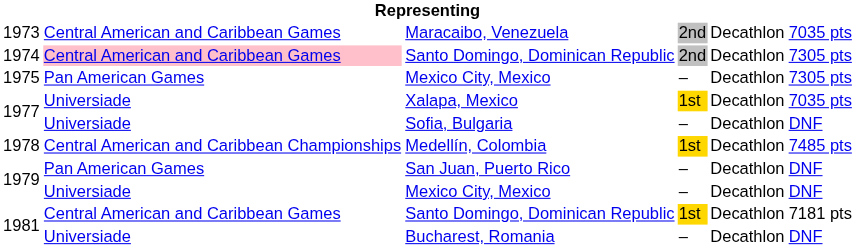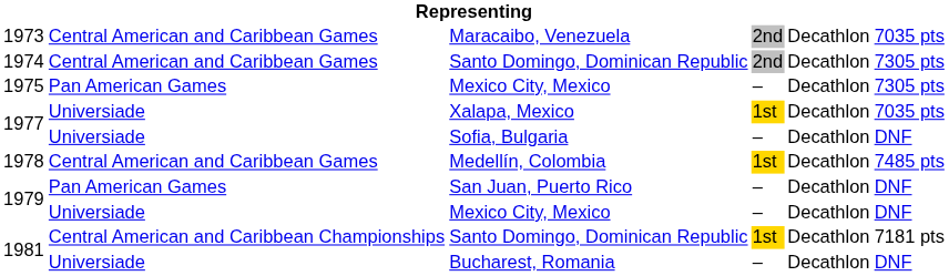1974 / Santo Domingo, Dominican Republic | column 2: pink background -> no background
Medellín, Colombia | column 2: Central American and Caribbean Championships -> Central American and Caribbean Games
1981 / Santo Domingo, Dominican Republic | column 2: Central American and Caribbean Games -> Central American and Caribbean Championships
